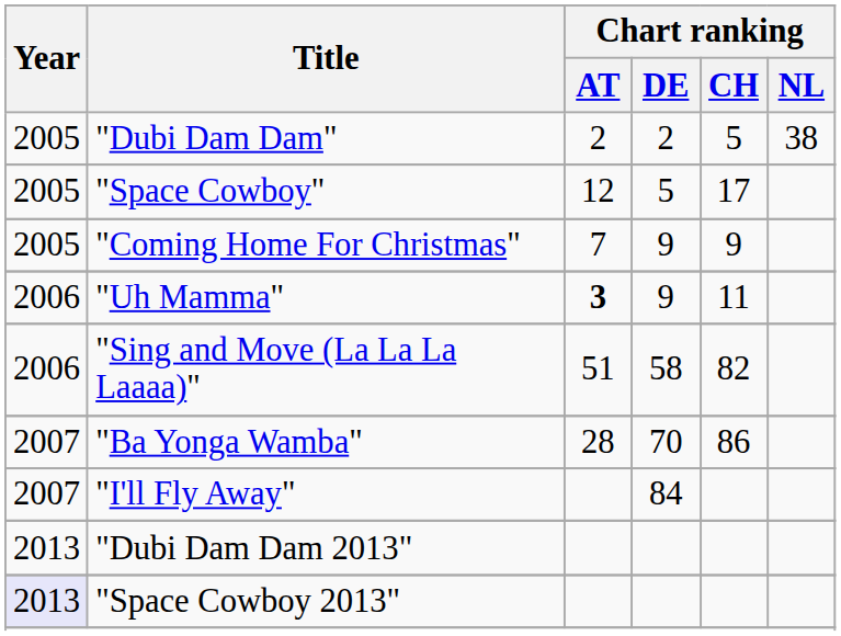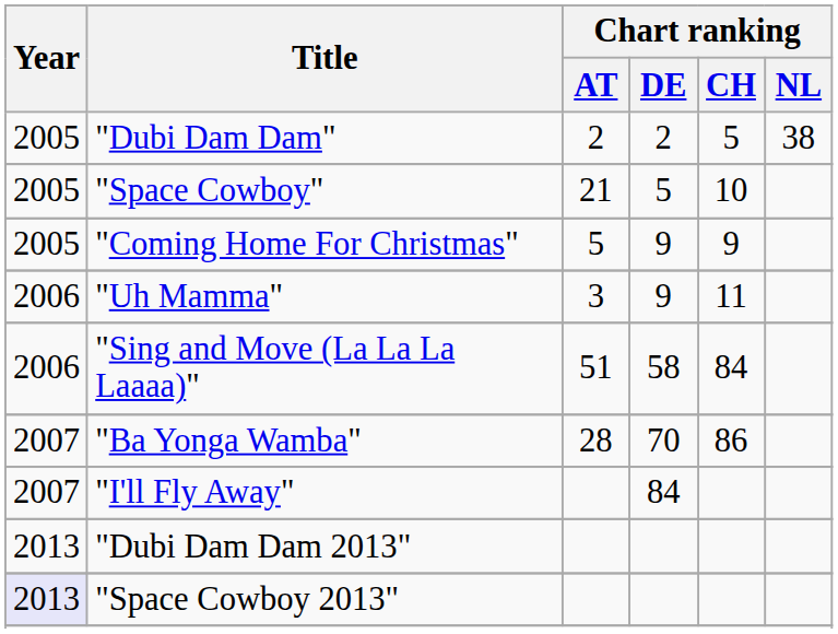"Space Cowboy" | Chart ranking / AT: 12 -> 21
"Space Cowboy" | Chart ranking / CH: 17 -> 10
"Coming Home For Christmas" | Chart ranking / AT: 7 -> 5
"Uh Mamma" | Chart ranking / AT: bold -> normal
"Sing and Move (La La La Laaaa)" | Chart ranking / CH: 82 -> 84
